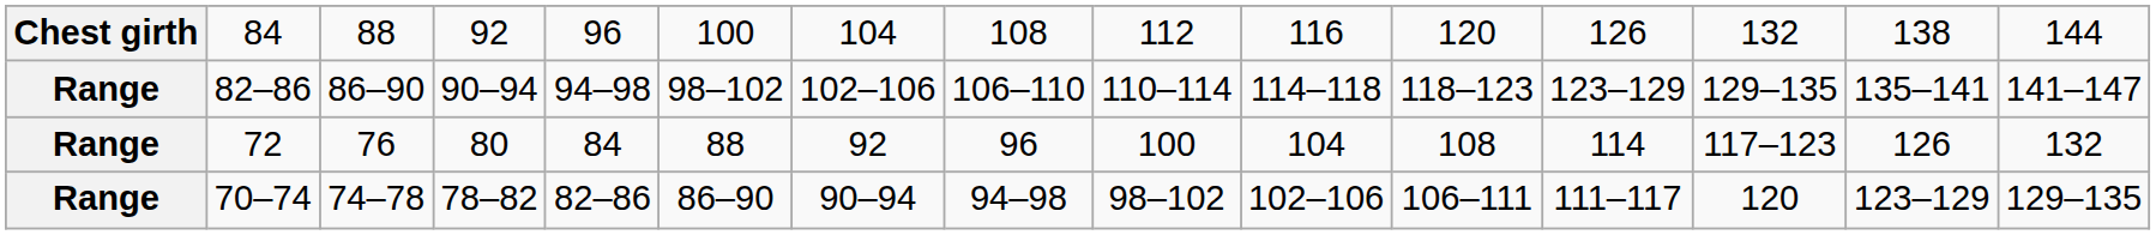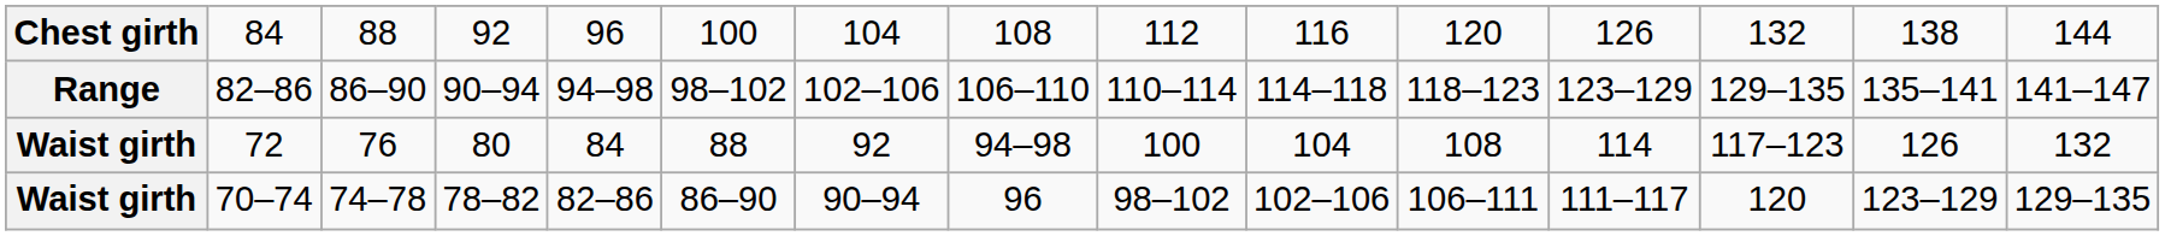72 | column 1: Range -> Waist girth
72 | column 8: 96 -> 94–98
70–74 | column 1: Range -> Waist girth
70–74 | column 8: 94–98 -> 96
